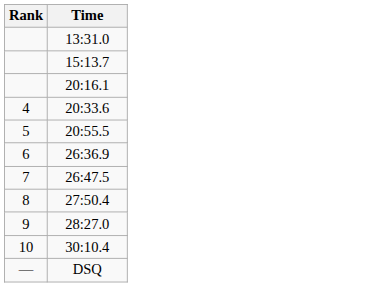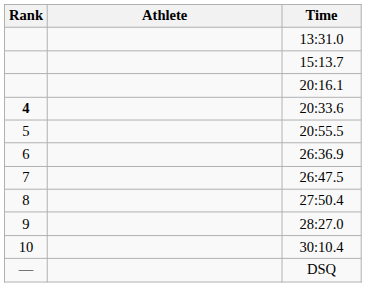+ column: Athlete
20:33.6 | Rank: normal -> bold
